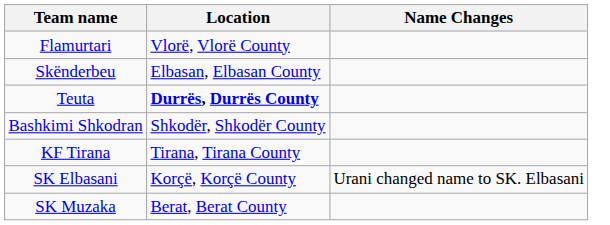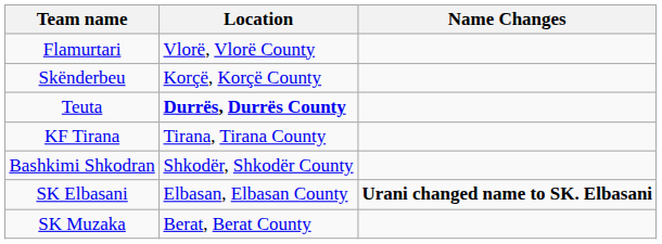Skënderbeu | Location: Elbasan, Elbasan County -> Korçë, Korçë County
rows swapped: KF Tirana <-> Bashkimi Shkodran
SK Elbasani | Location: Korçë, Korçë County -> Elbasan, Elbasan County
SK Elbasani | Name Changes: normal -> bold
